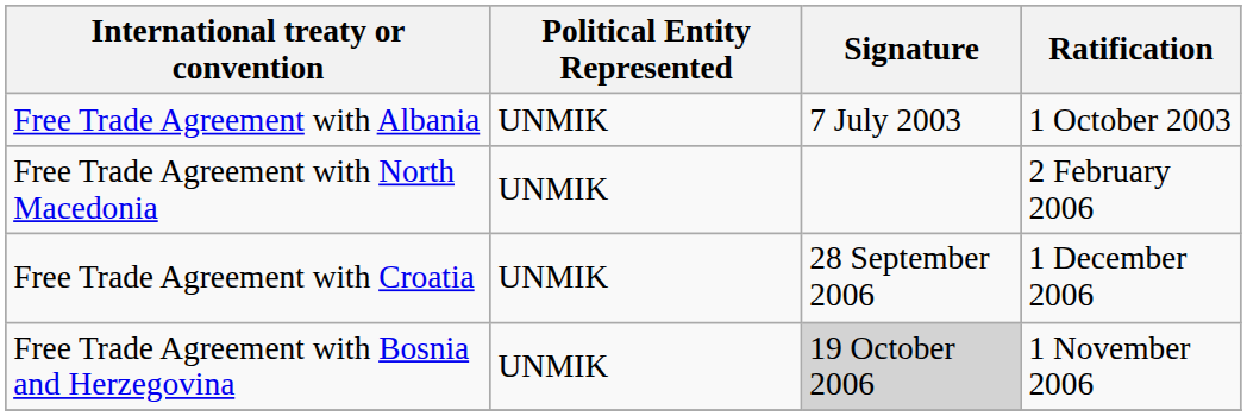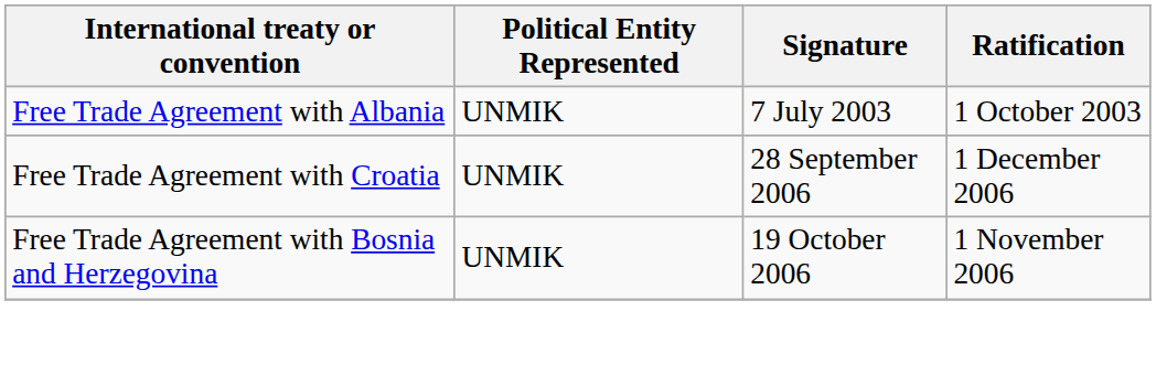- row: Free Trade Agreement with North Macedonia | UNMIK | 2 February 2006
Free Trade Agreement with Bosnia and Herzegovina | Signature: lightgrey background -> no background
